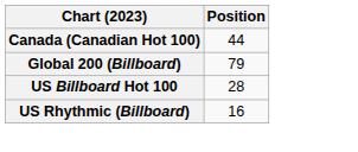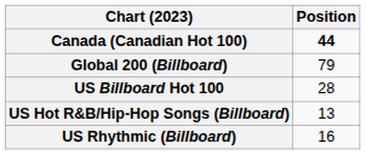Canada (Canadian Hot 100) | Position: normal -> bold
+ row: US Hot R&B/Hip-Hop Songs (Billboard) | 13
